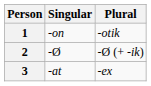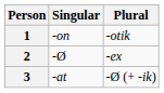2 | Plural: -Ø (+ -ik) -> -ex
3 | Plural: -ex -> -Ø (+ -ik)
